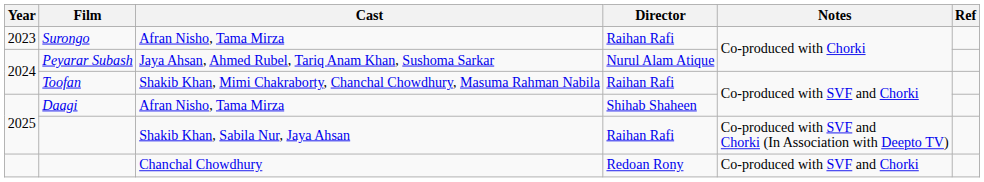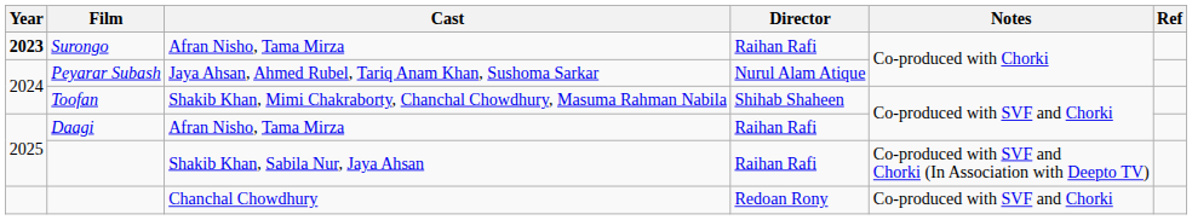Surongo | Year: normal -> bold
Toofan | Director: Raihan Rafi -> Shihab Shaheen
Daagi | Director: Shihab Shaheen -> Raihan Rafi
